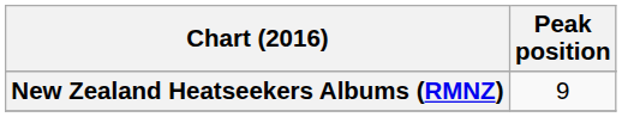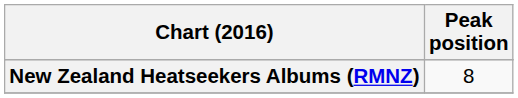New Zealand Heatseekers Albums (RMNZ) | Peak position: 9 -> 8
